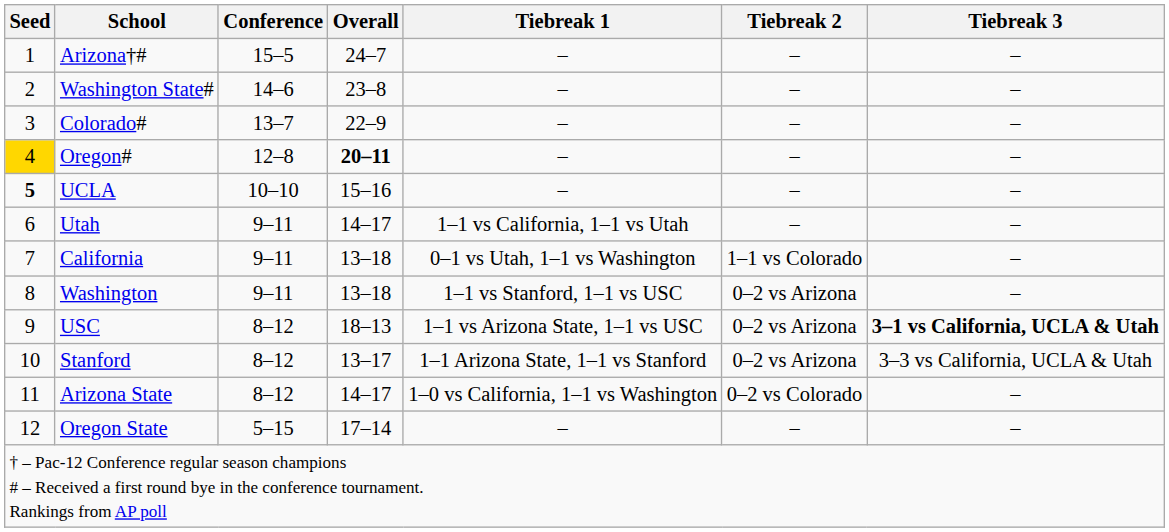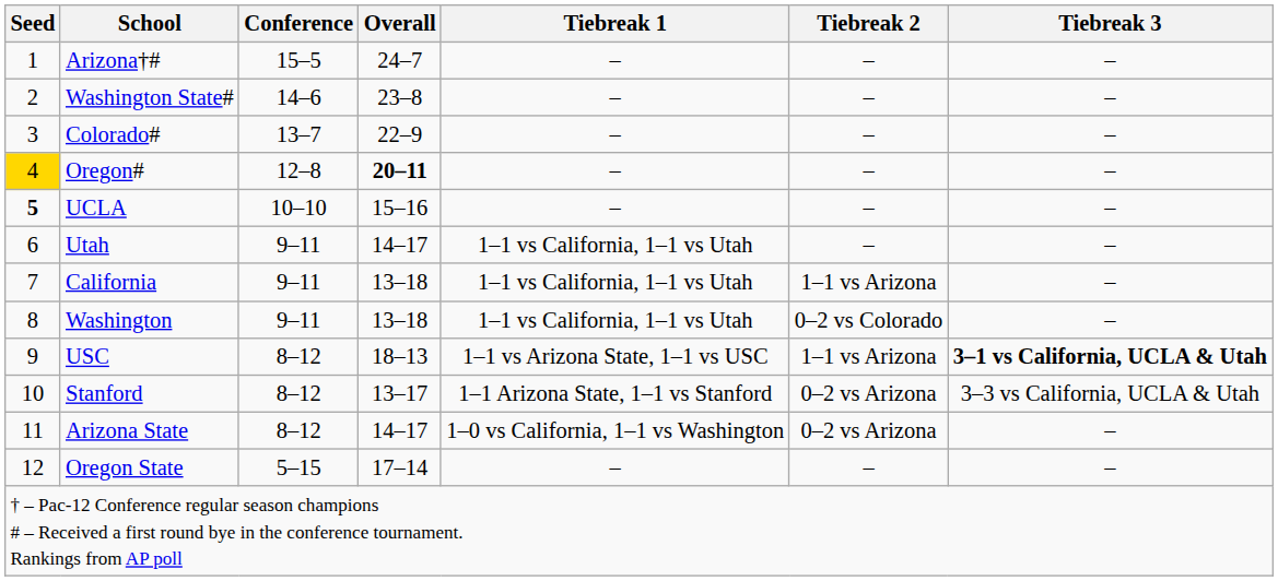California | Tiebreak 1: 0–1 vs Utah, 1–1 vs Washington -> 1–1 vs California, 1–1 vs Utah
California | Tiebreak 2: 1–1 vs Colorado -> 1–1 vs Arizona
Washington | Tiebreak 1: 1–1 vs Stanford, 1–1 vs USC -> 1–1 vs California, 1–1 vs Utah
Washington | Tiebreak 2: 0–2 vs Arizona -> 0–2 vs Colorado
USC | Tiebreak 2: 0–2 vs Arizona -> 1–1 vs Arizona
Arizona State | Tiebreak 2: 0–2 vs Colorado -> 0–2 vs Arizona
